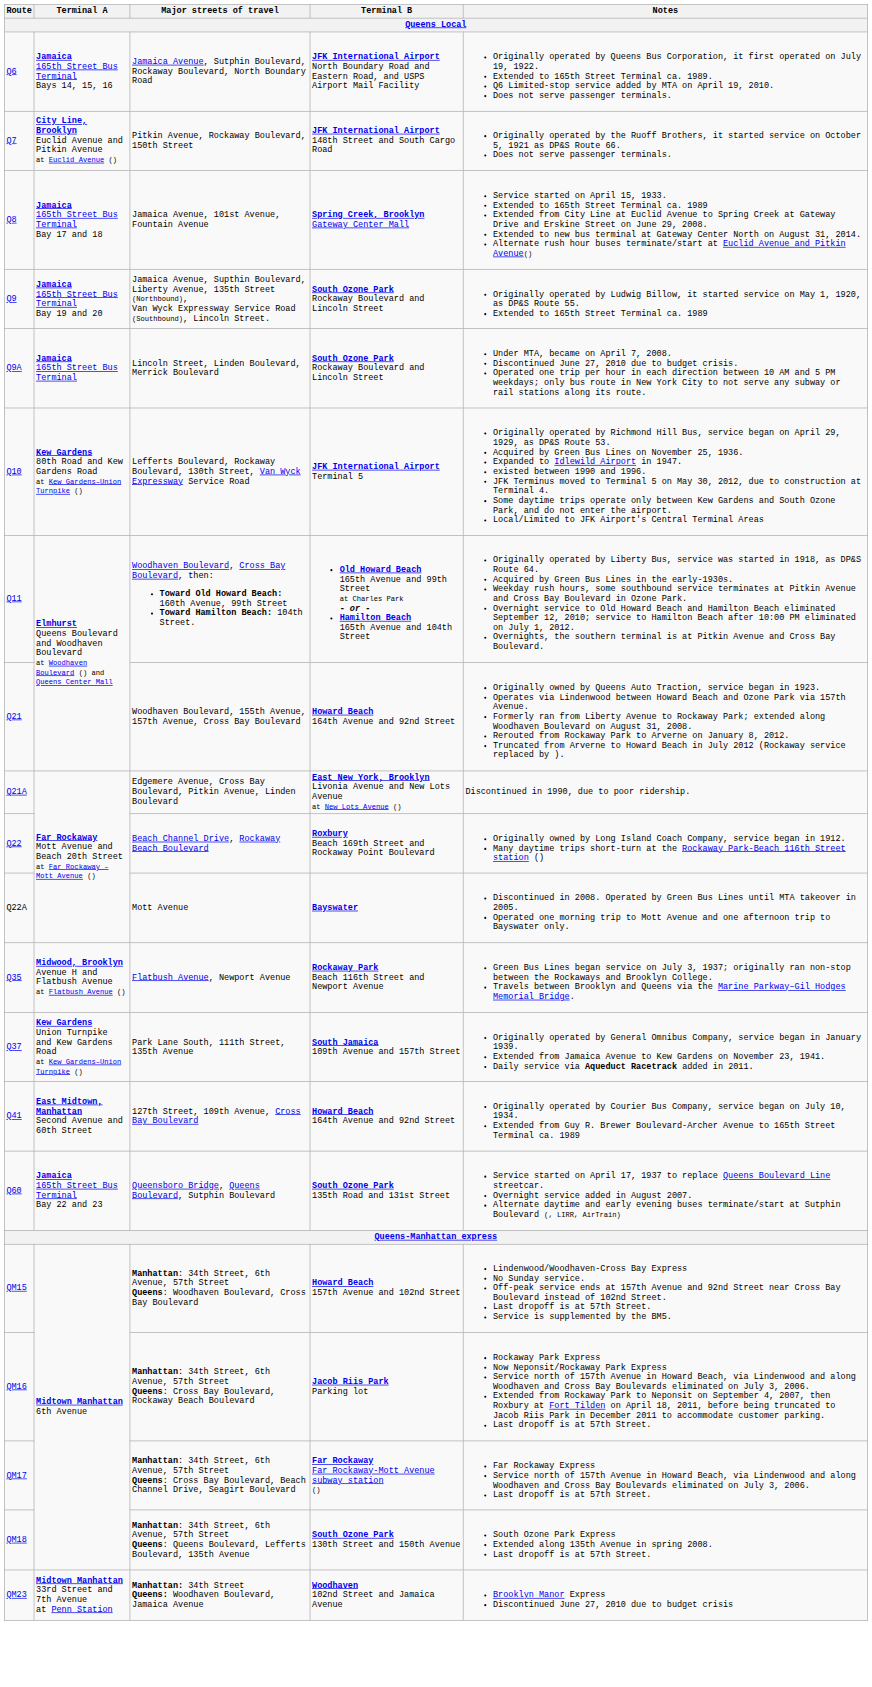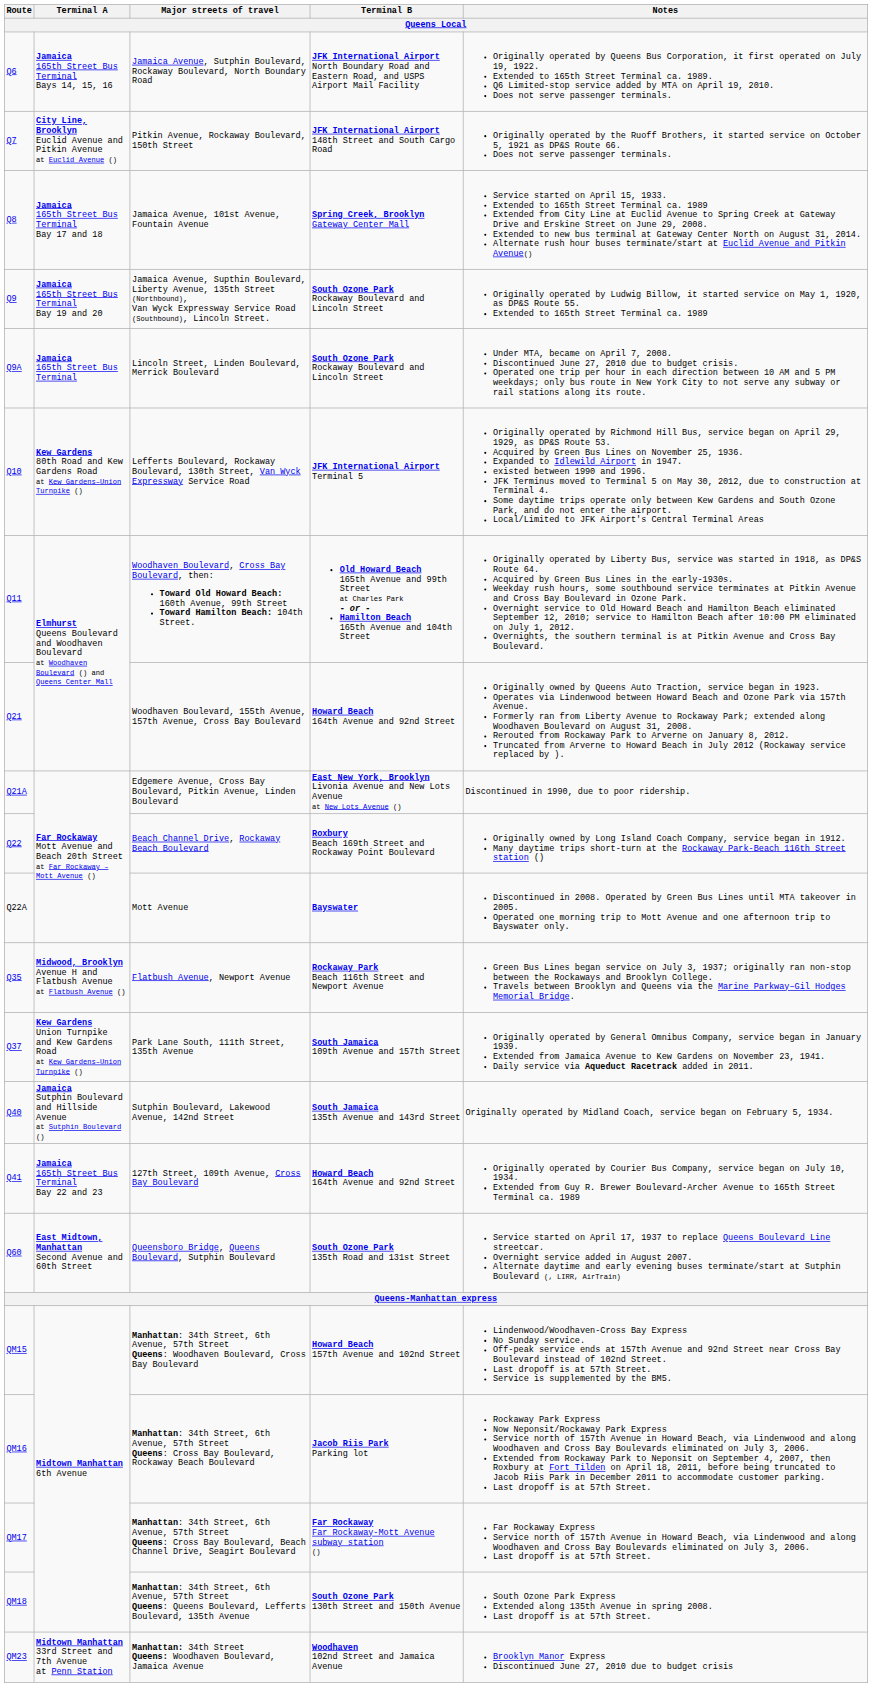+ row: Q40 | Jamaica Sutphin Boulevard and Hillside Avenue at Sutphin Boulevard () | Sutphin Boulevard, Lakewood Avenue, 142nd Street | South Jamaica 135th Avenue and 143rd Street | Originally operated by Midland Coach, service began on February 5, 1934.
127th Street, 109th Avenue, Cross Bay Boulevard | Terminal A: East Midtown, Manhattan Second Avenue and 60th Street -> Jamaica 165th Street Bus Terminal Bay 22 and 23
Queensboro Bridge, Queens Boulevard, Sutphin Boulevard | Terminal A: Jamaica 165th Street Bus Terminal Bay 22 and 23 -> East Midtown, Manhattan Second Avenue and 60th Street
